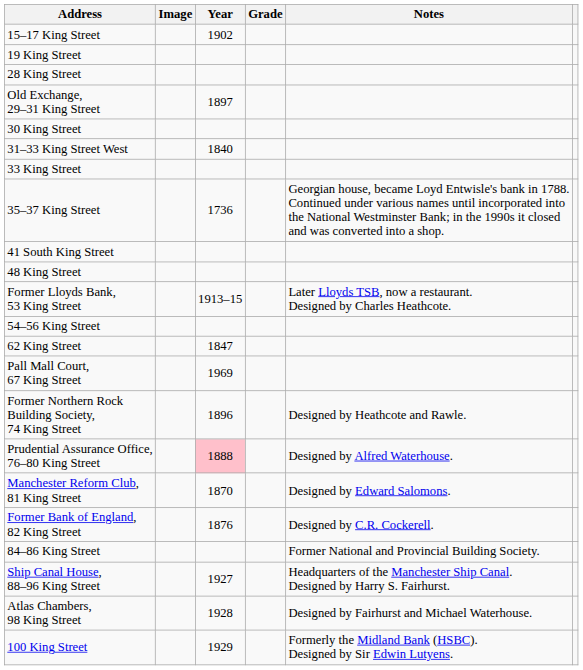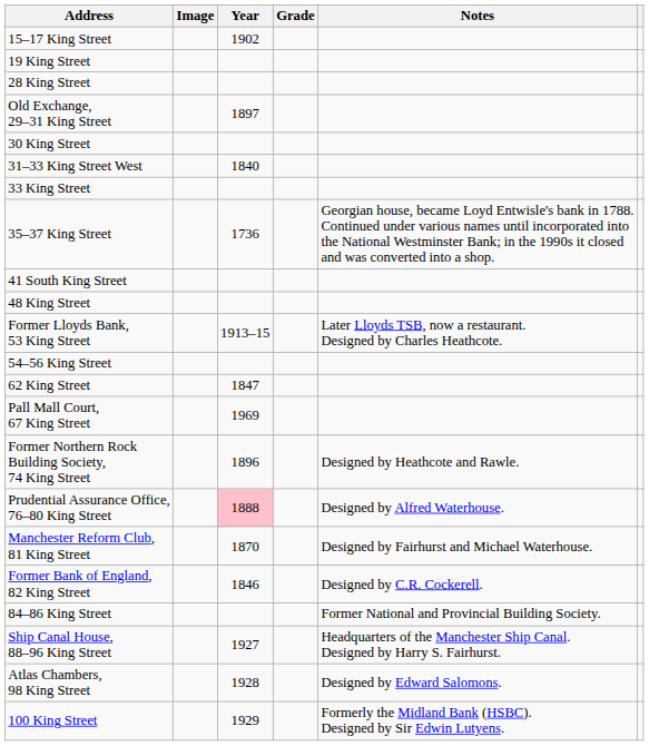Manchester Reform Club, 81 King Street | Notes: Designed by Edward Salomons. -> Designed by Fairhurst and Michael Waterhouse.
Former Bank of England, 82 King Street | Year: 1876 -> 1846
Atlas Chambers, 98 King Street | Notes: Designed by Fairhurst and Michael Waterhouse. -> Designed by Edward Salomons.
